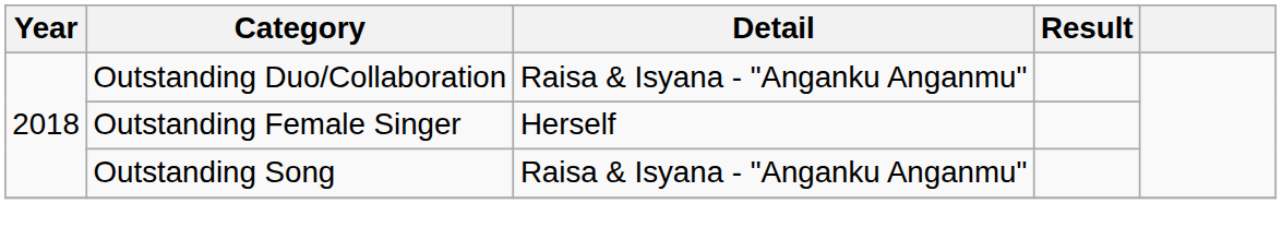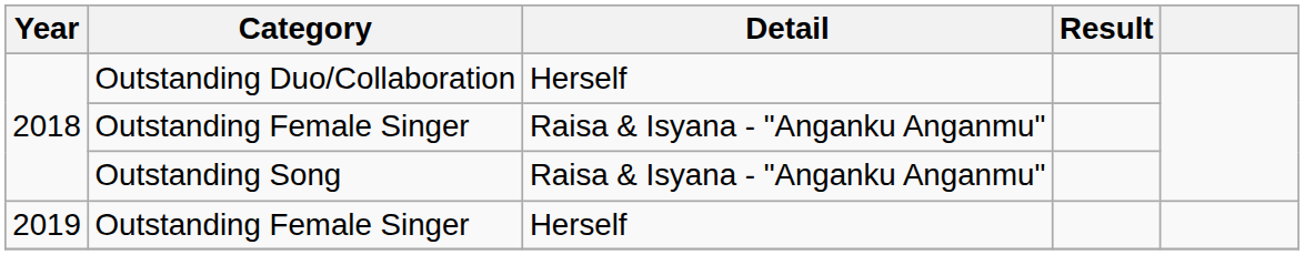Outstanding Duo/Collaboration | Detail: Raisa & Isyana - "Anganku Anganmu" -> Herself
2018 / Outstanding Female Singer | Detail: Herself -> Raisa & Isyana - "Anganku Anganmu"
+ row: 2019 | Outstanding Female Singer | Herself
